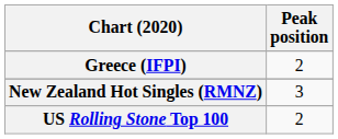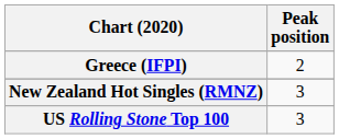US Rolling Stone Top 100 | Peak position: 2 -> 3
